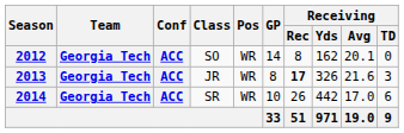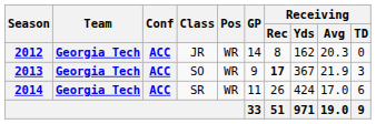2012 | Class: SO -> JR
2012 | Receiving / Avg: 20.1 -> 20.3
2013 | Class: JR -> SO
2013 | GP: 8 -> 9
2013 | Receiving / Yds: 326 -> 367
2013 | Receiving / Avg: 21.6 -> 21.9
2014 | GP: 10 -> 11
2014 | Receiving / Yds: 442 -> 424
